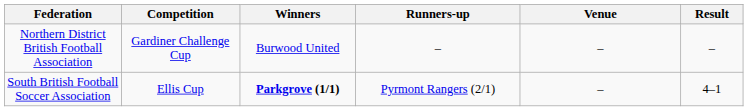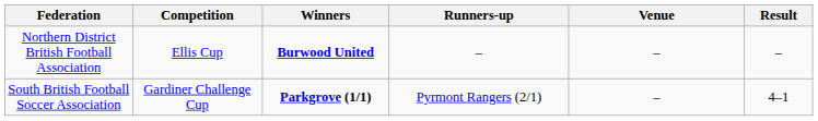Northern District British Football Association | Competition: Gardiner Challenge Cup -> Ellis Cup
Northern District British Football Association | Winners: normal -> bold
South British Football Soccer Association | Competition: Ellis Cup -> Gardiner Challenge Cup
